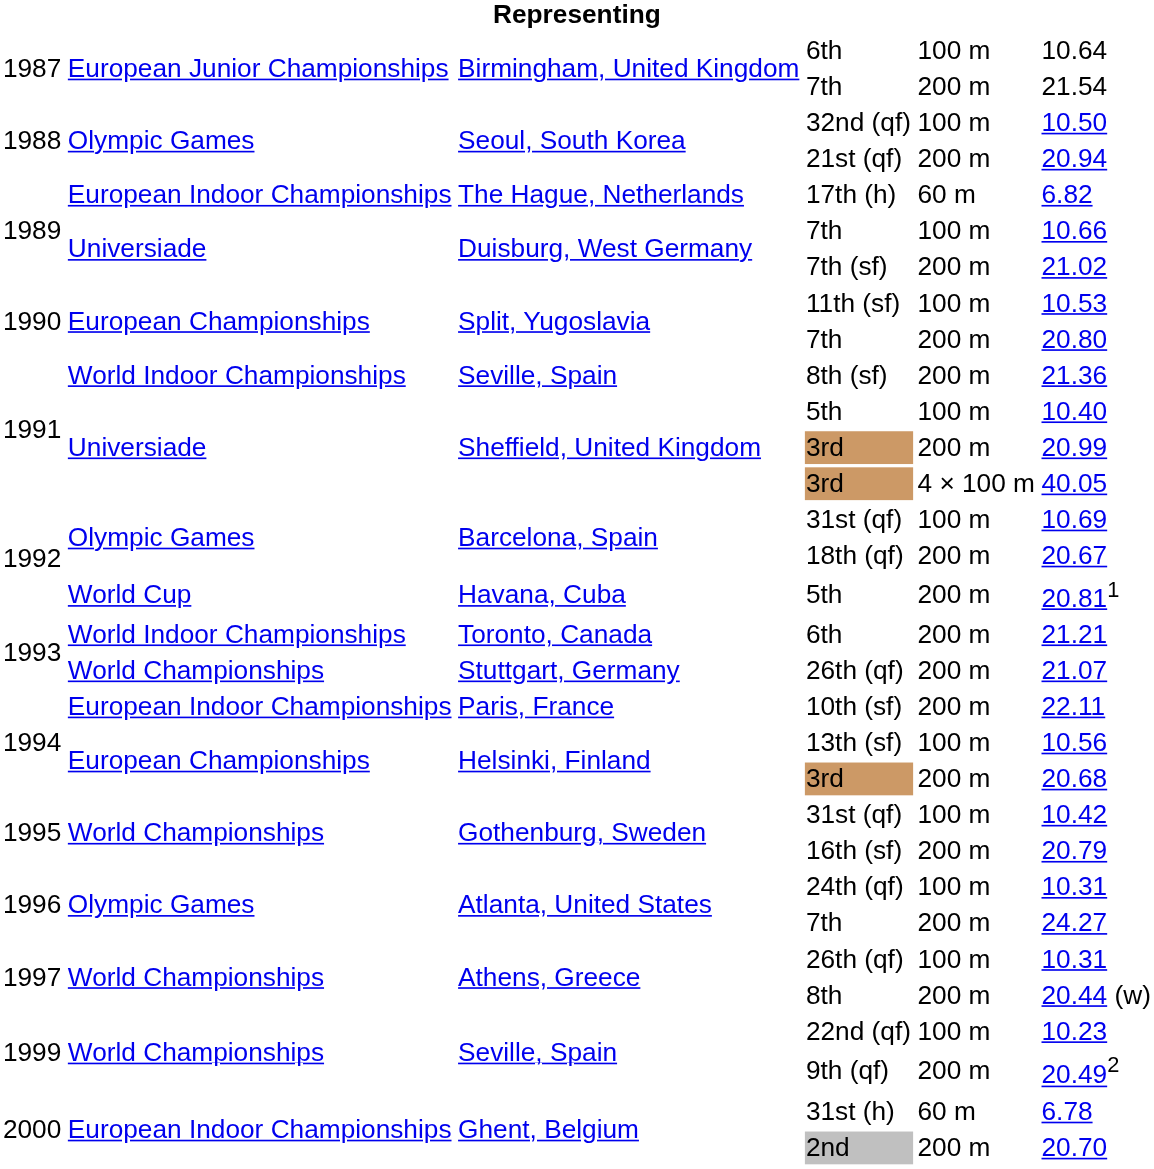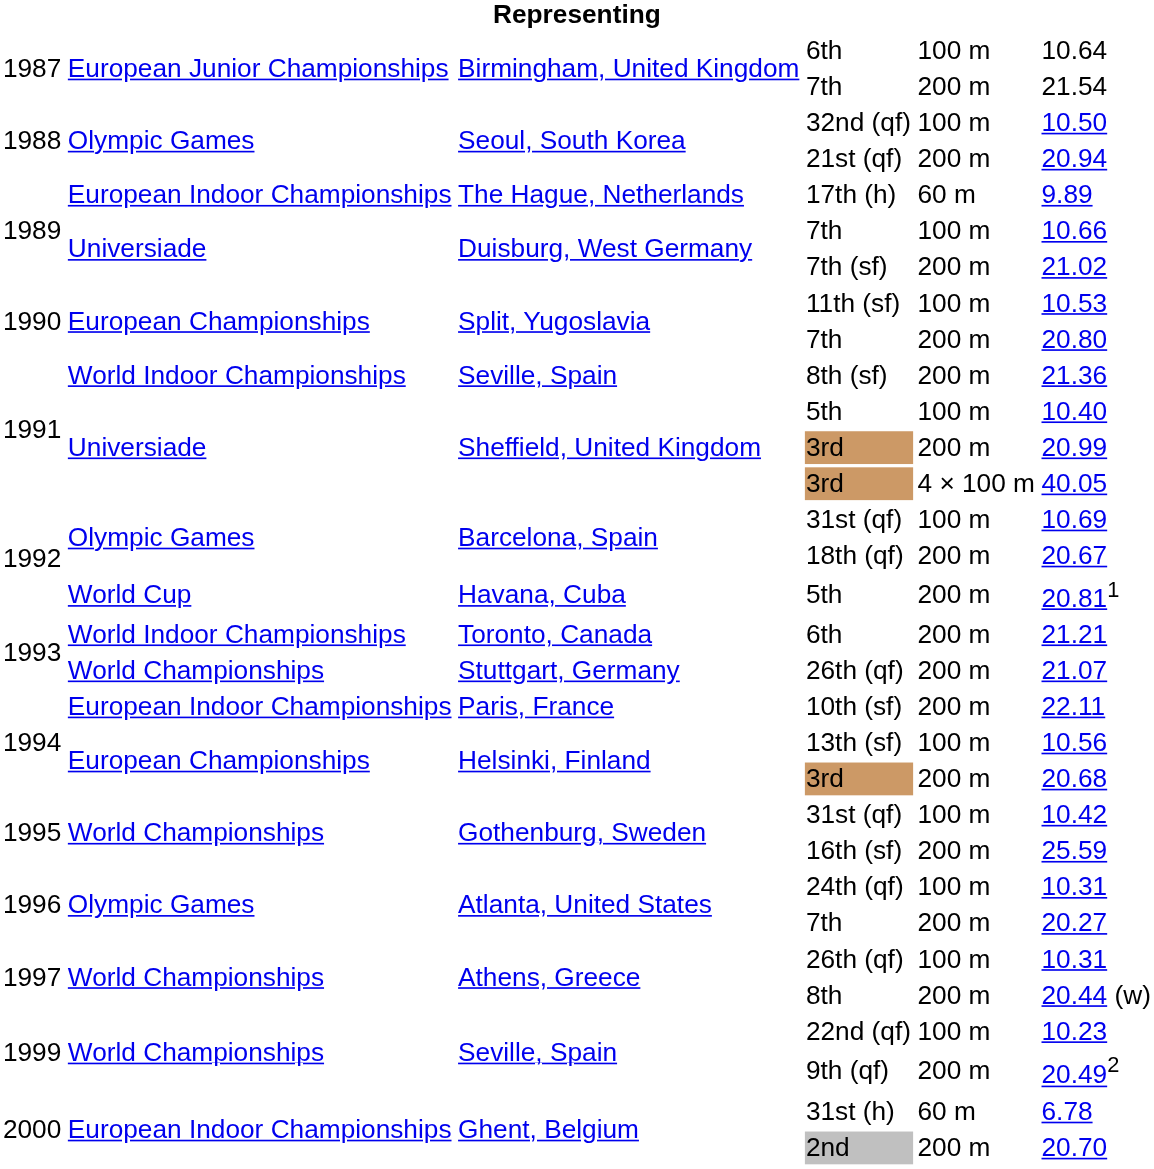17th (h) | column 6: 6.82 -> 9.89
16th (sf) | column 6: 20.79 -> 25.59
Atlanta, United States / 7th | column 6: 24.27 -> 20.27
